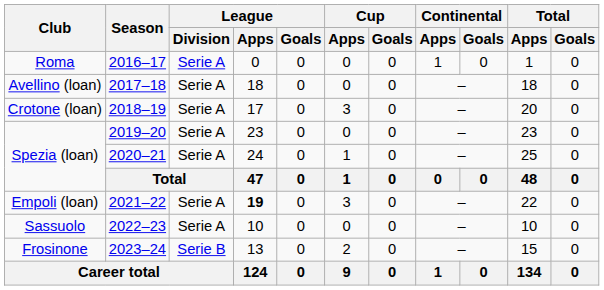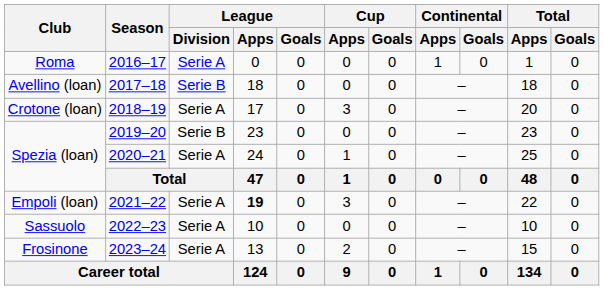2017–18 | League / Division: Serie A -> Serie B
2019–20 | League / Division: Serie A -> Serie B
2023–24 | League / Division: Serie B -> Serie A
